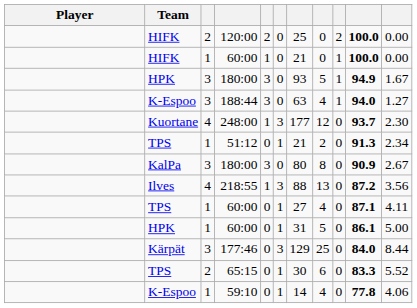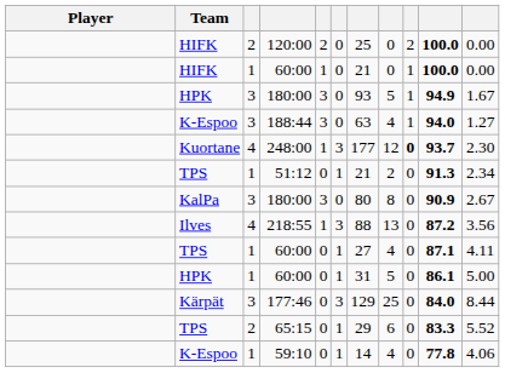248:00 | column 9: normal -> bold
65:15 | column 7: 30 -> 29
